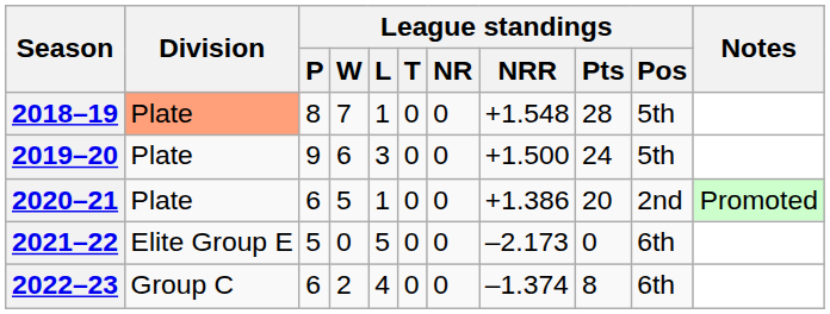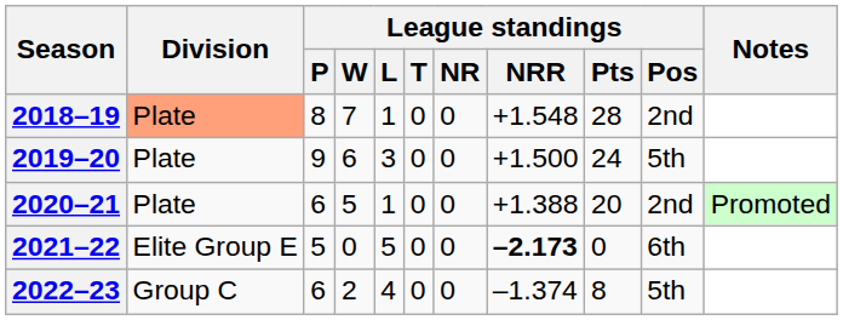2018–19 | League standings / Pos: 5th -> 2nd
2020–21 | League standings / NRR: +1.386 -> +1.388
2021–22 | League standings / NRR: normal -> bold
2022–23 | League standings / Pos: 6th -> 5th
